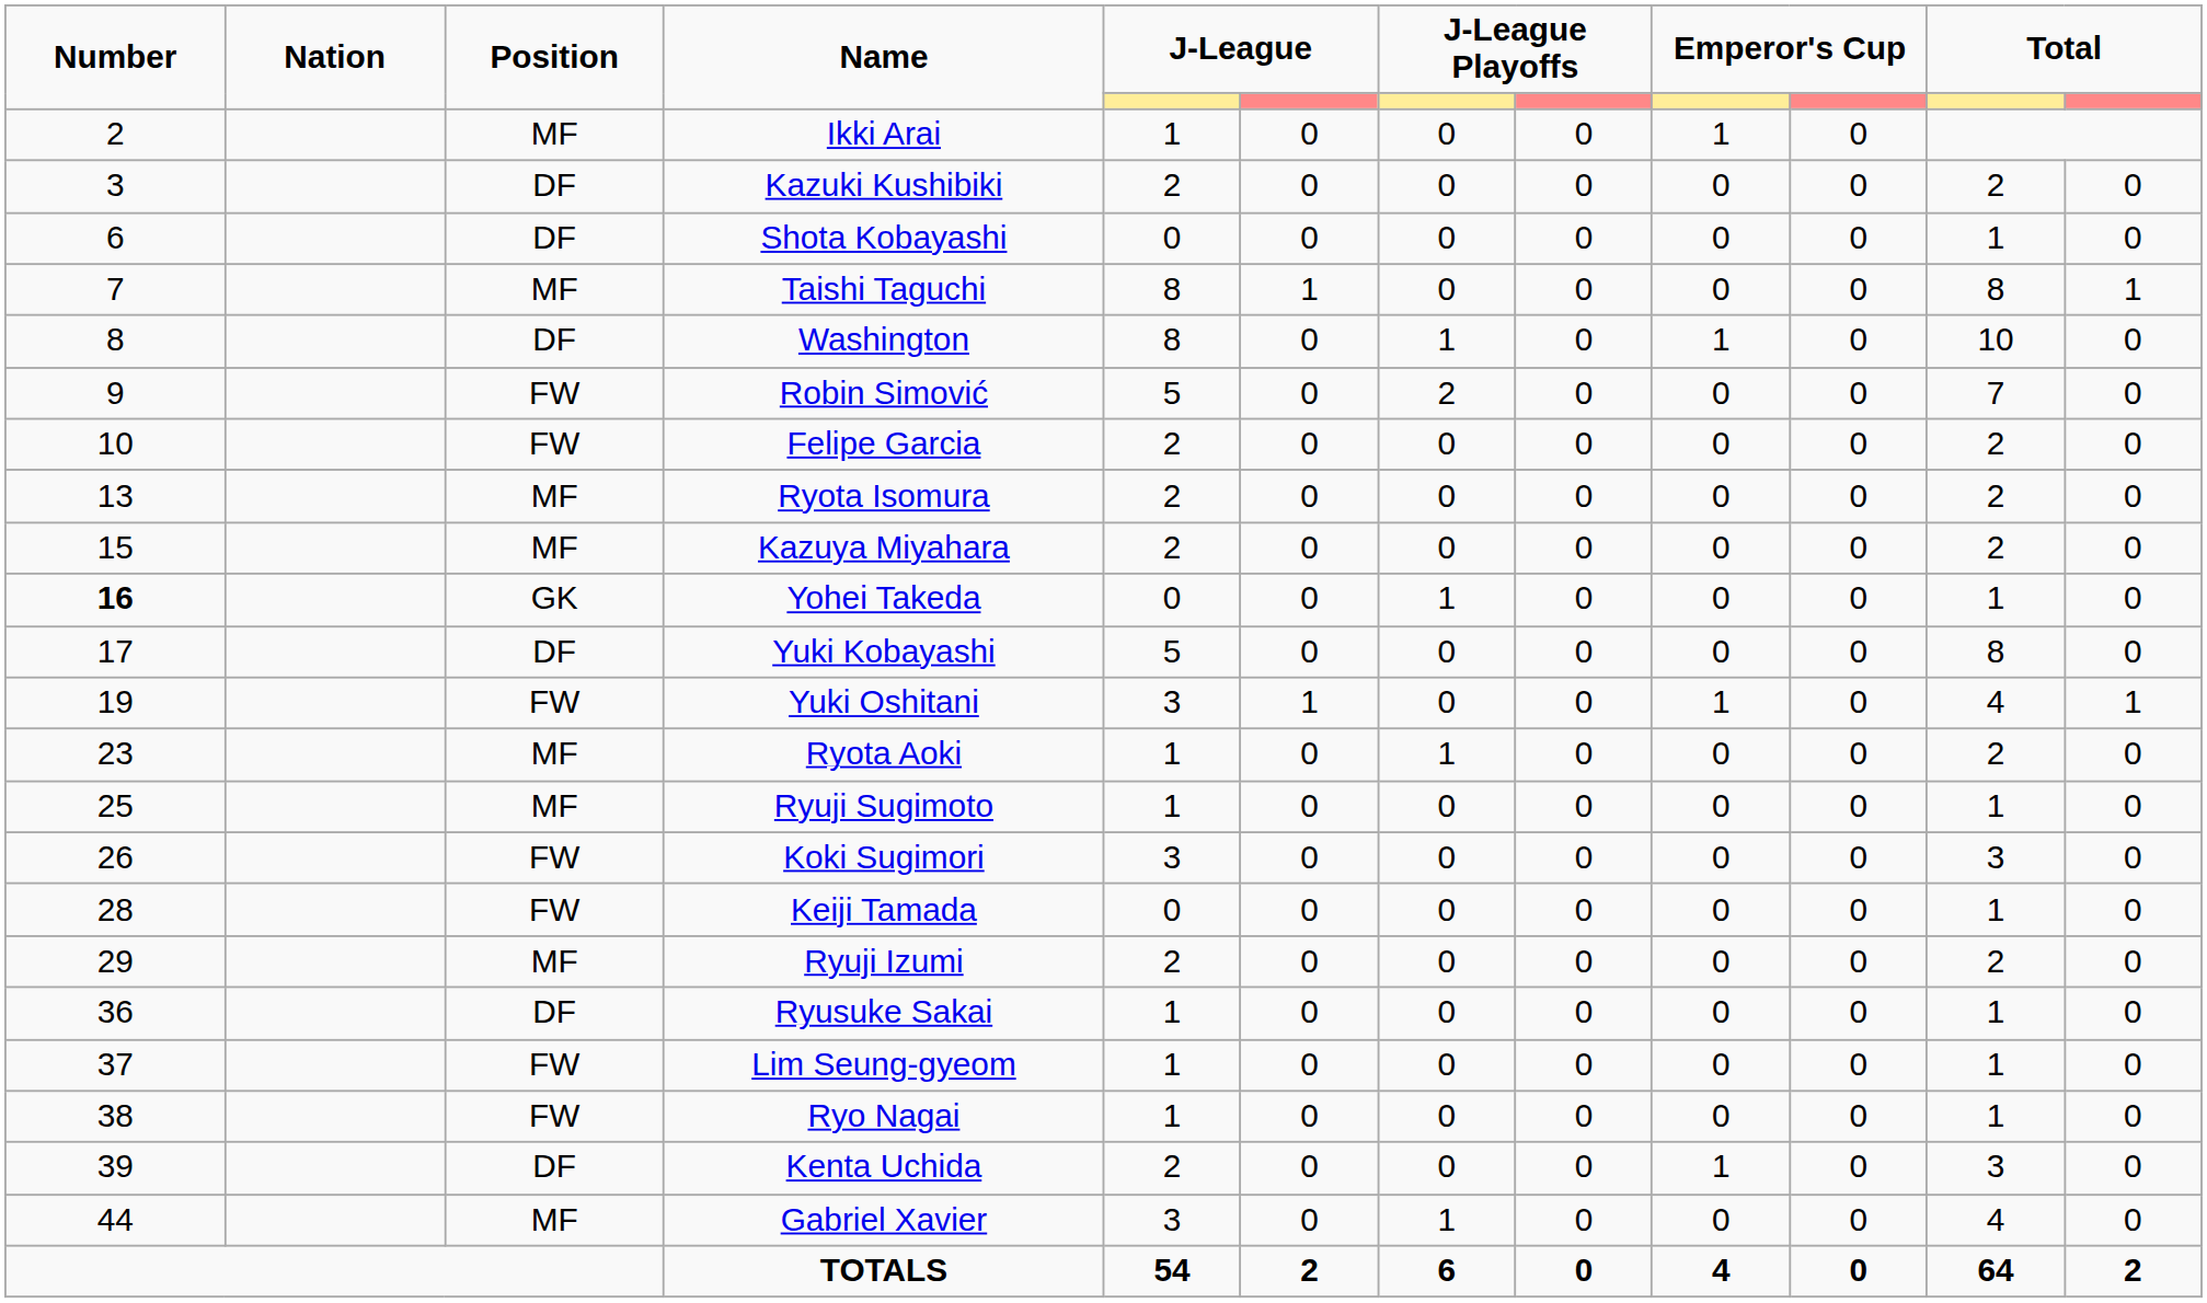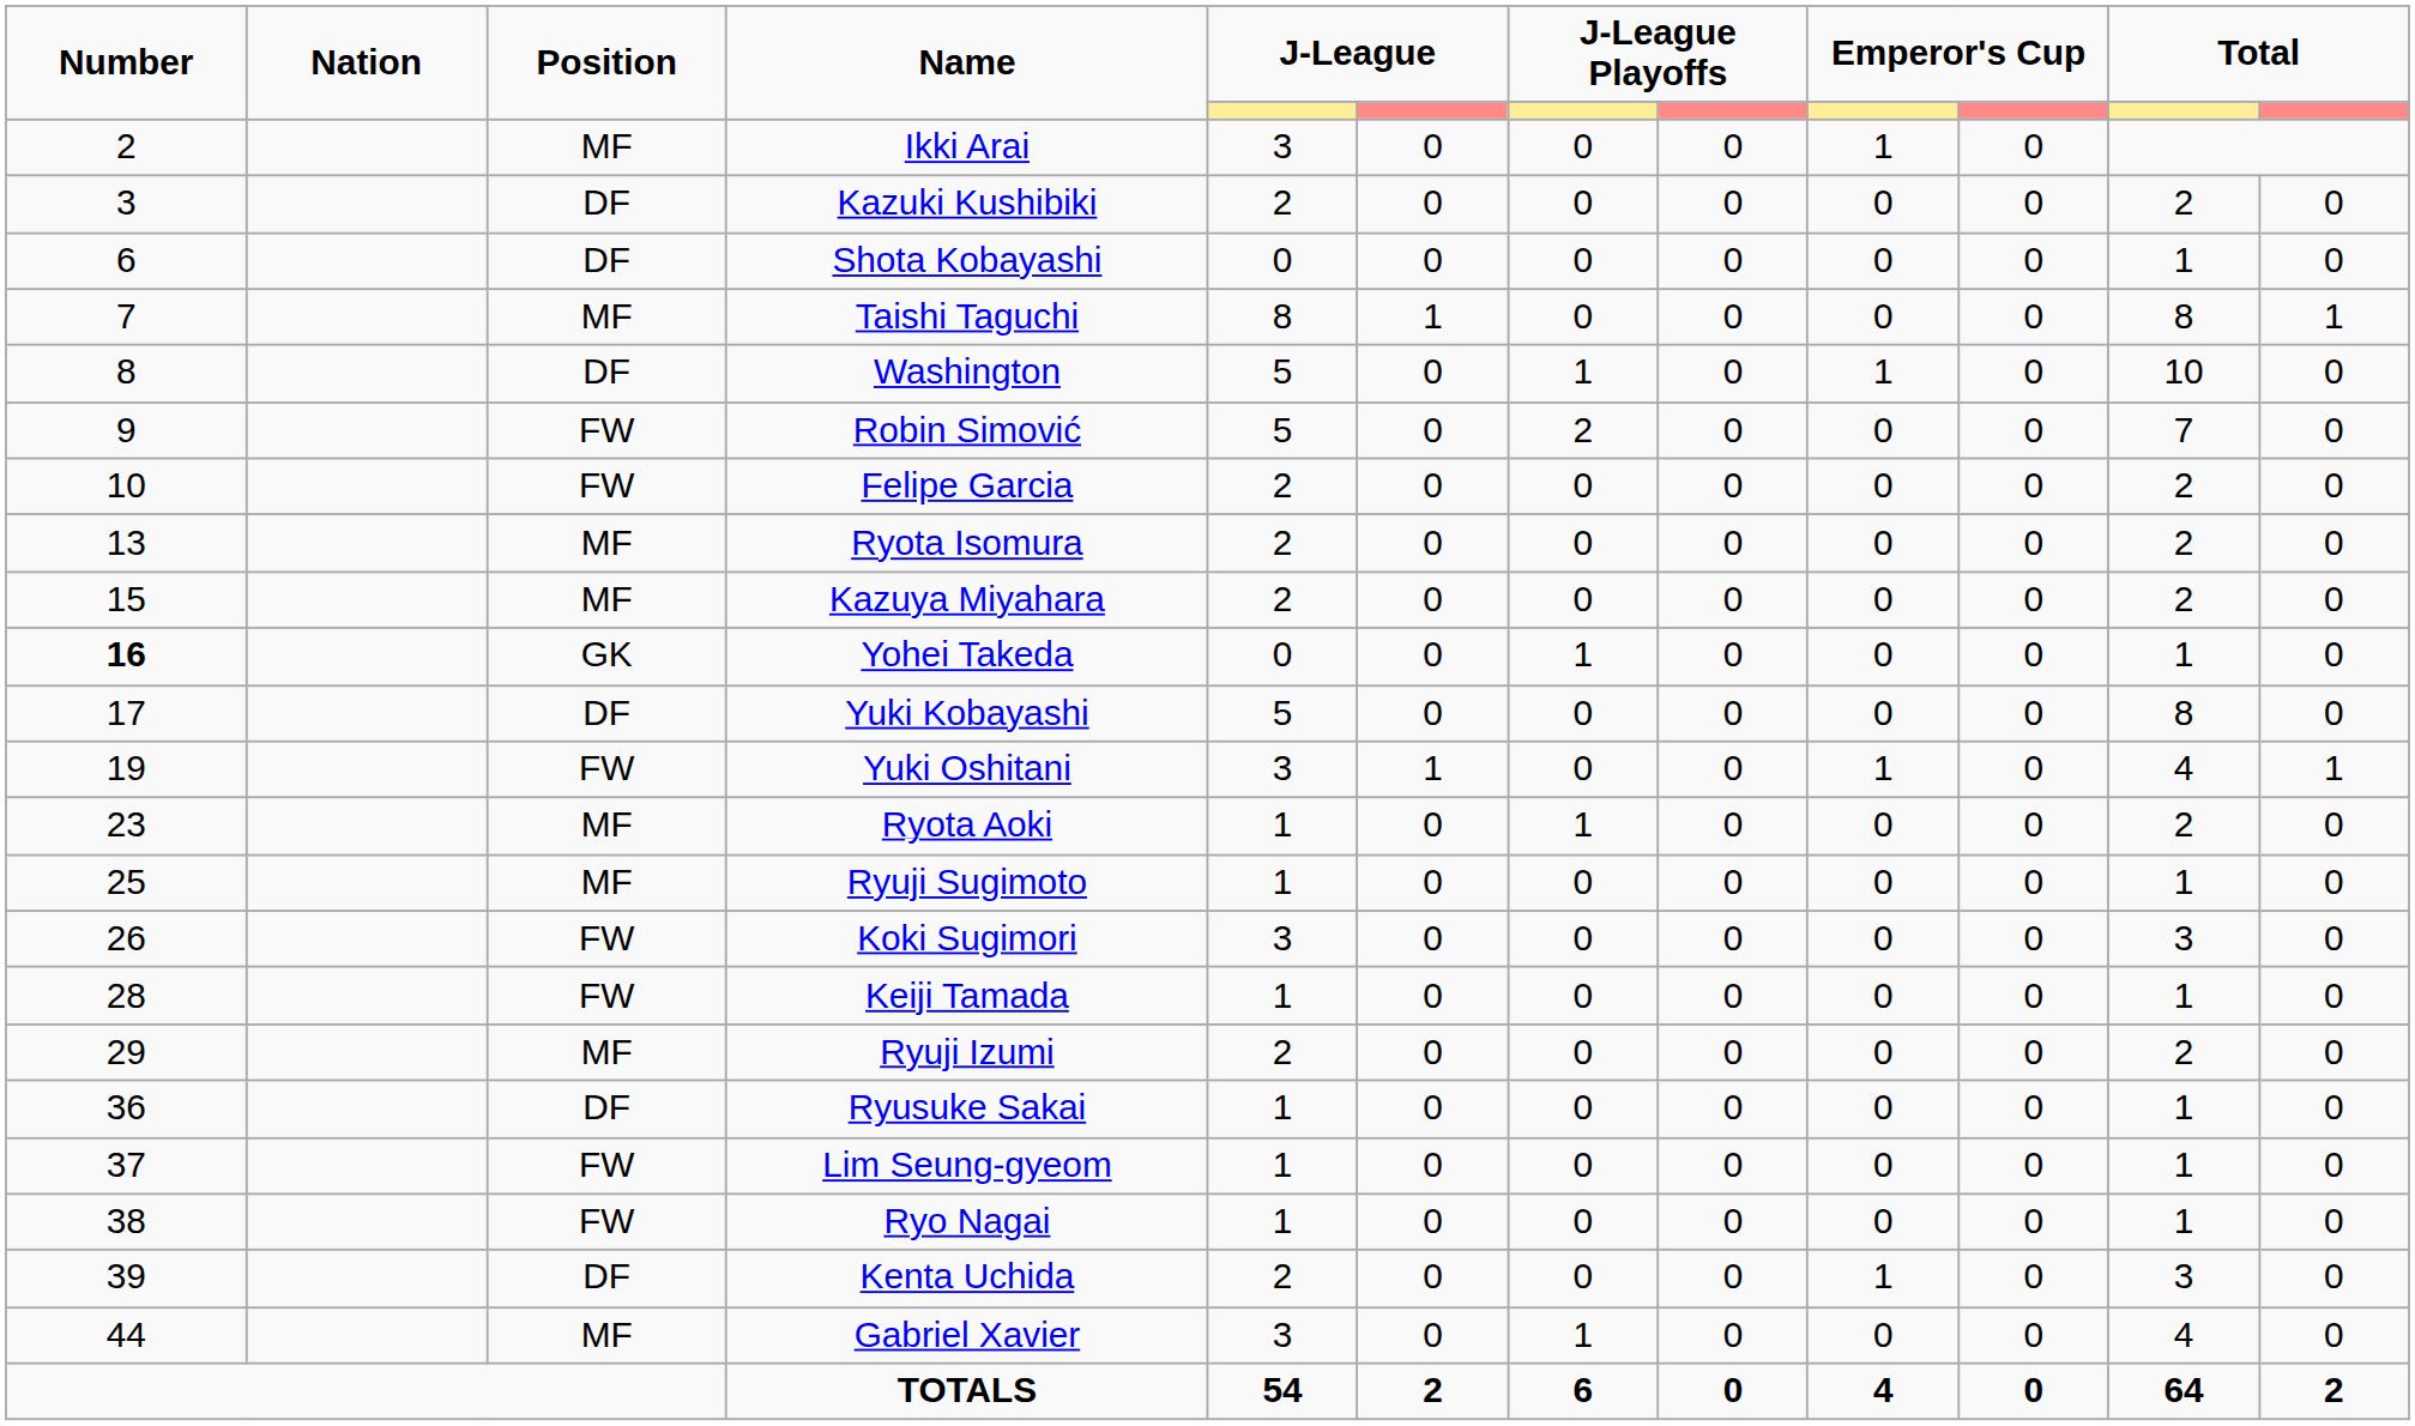Ikki Arai | column 5: 1 -> 3
Washington | column 5: 8 -> 5
Keiji Tamada | column 5: 0 -> 1
